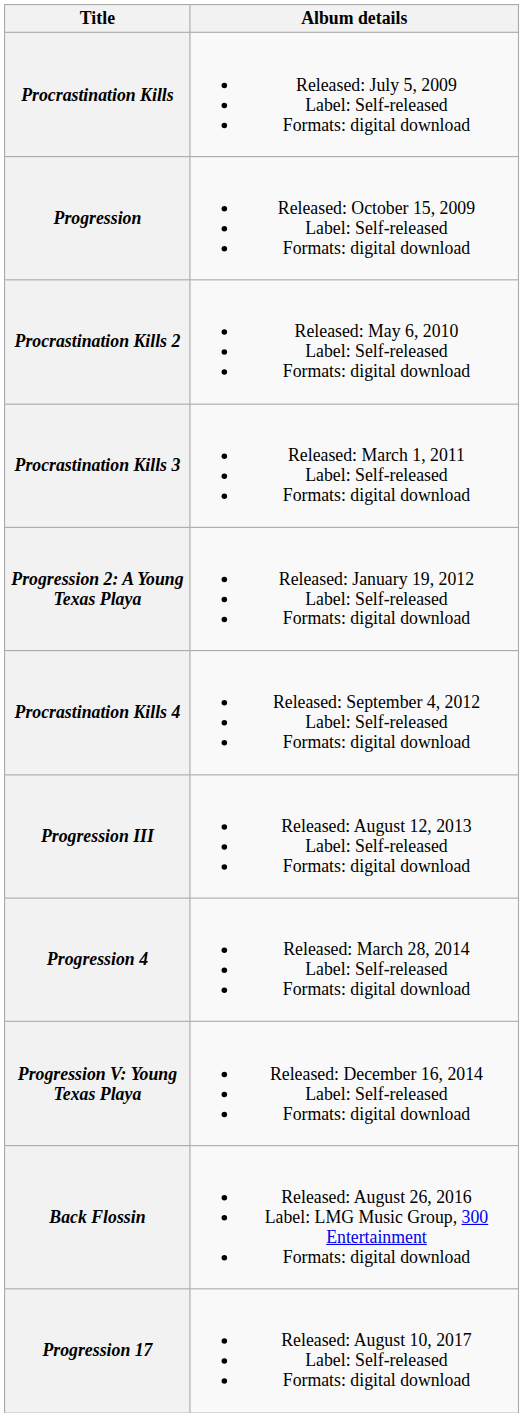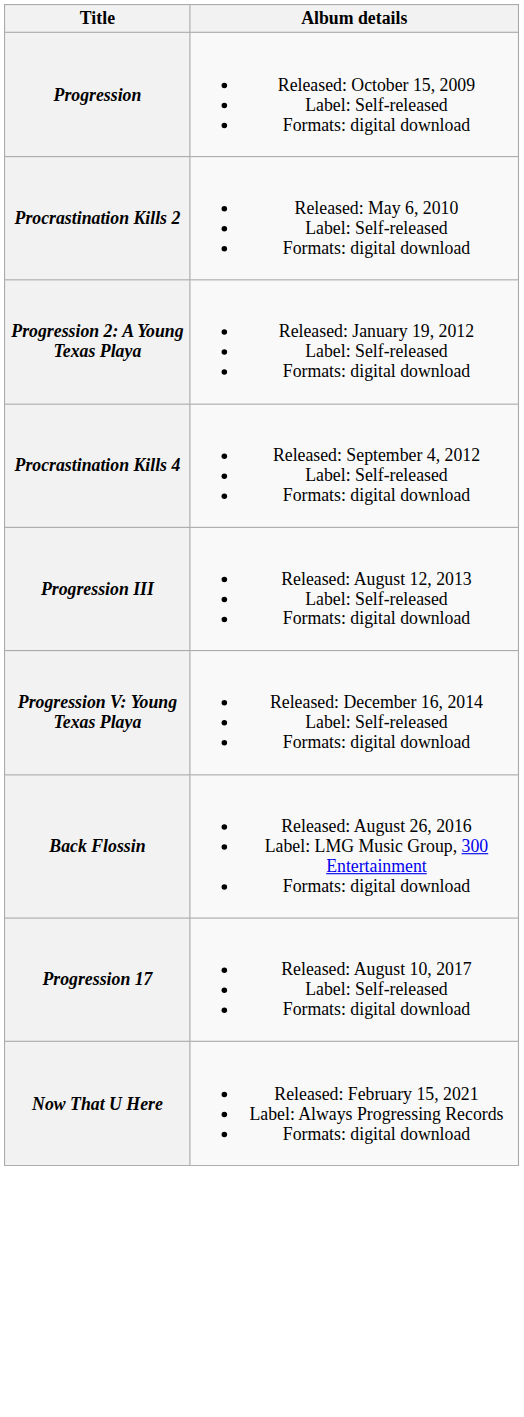- row: Procrastination Kills | Released: July 5, 2009 Label: Self-released Formats: digital download
- row: Procrastination Kills 3 | Released: March 1, 2011 Label: Self-released Formats: digital download
- row: Progression 4 | Released: March 28, 2014 Label: Self-released Formats: digital download
+ row: Now That U Here | Released: February 15, 2021 Label: Always Progressing Records Formats: digital download
